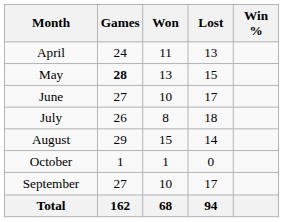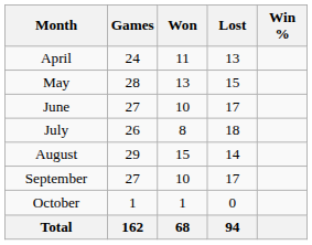May | Games: bold -> normal
rows swapped: September <-> October
